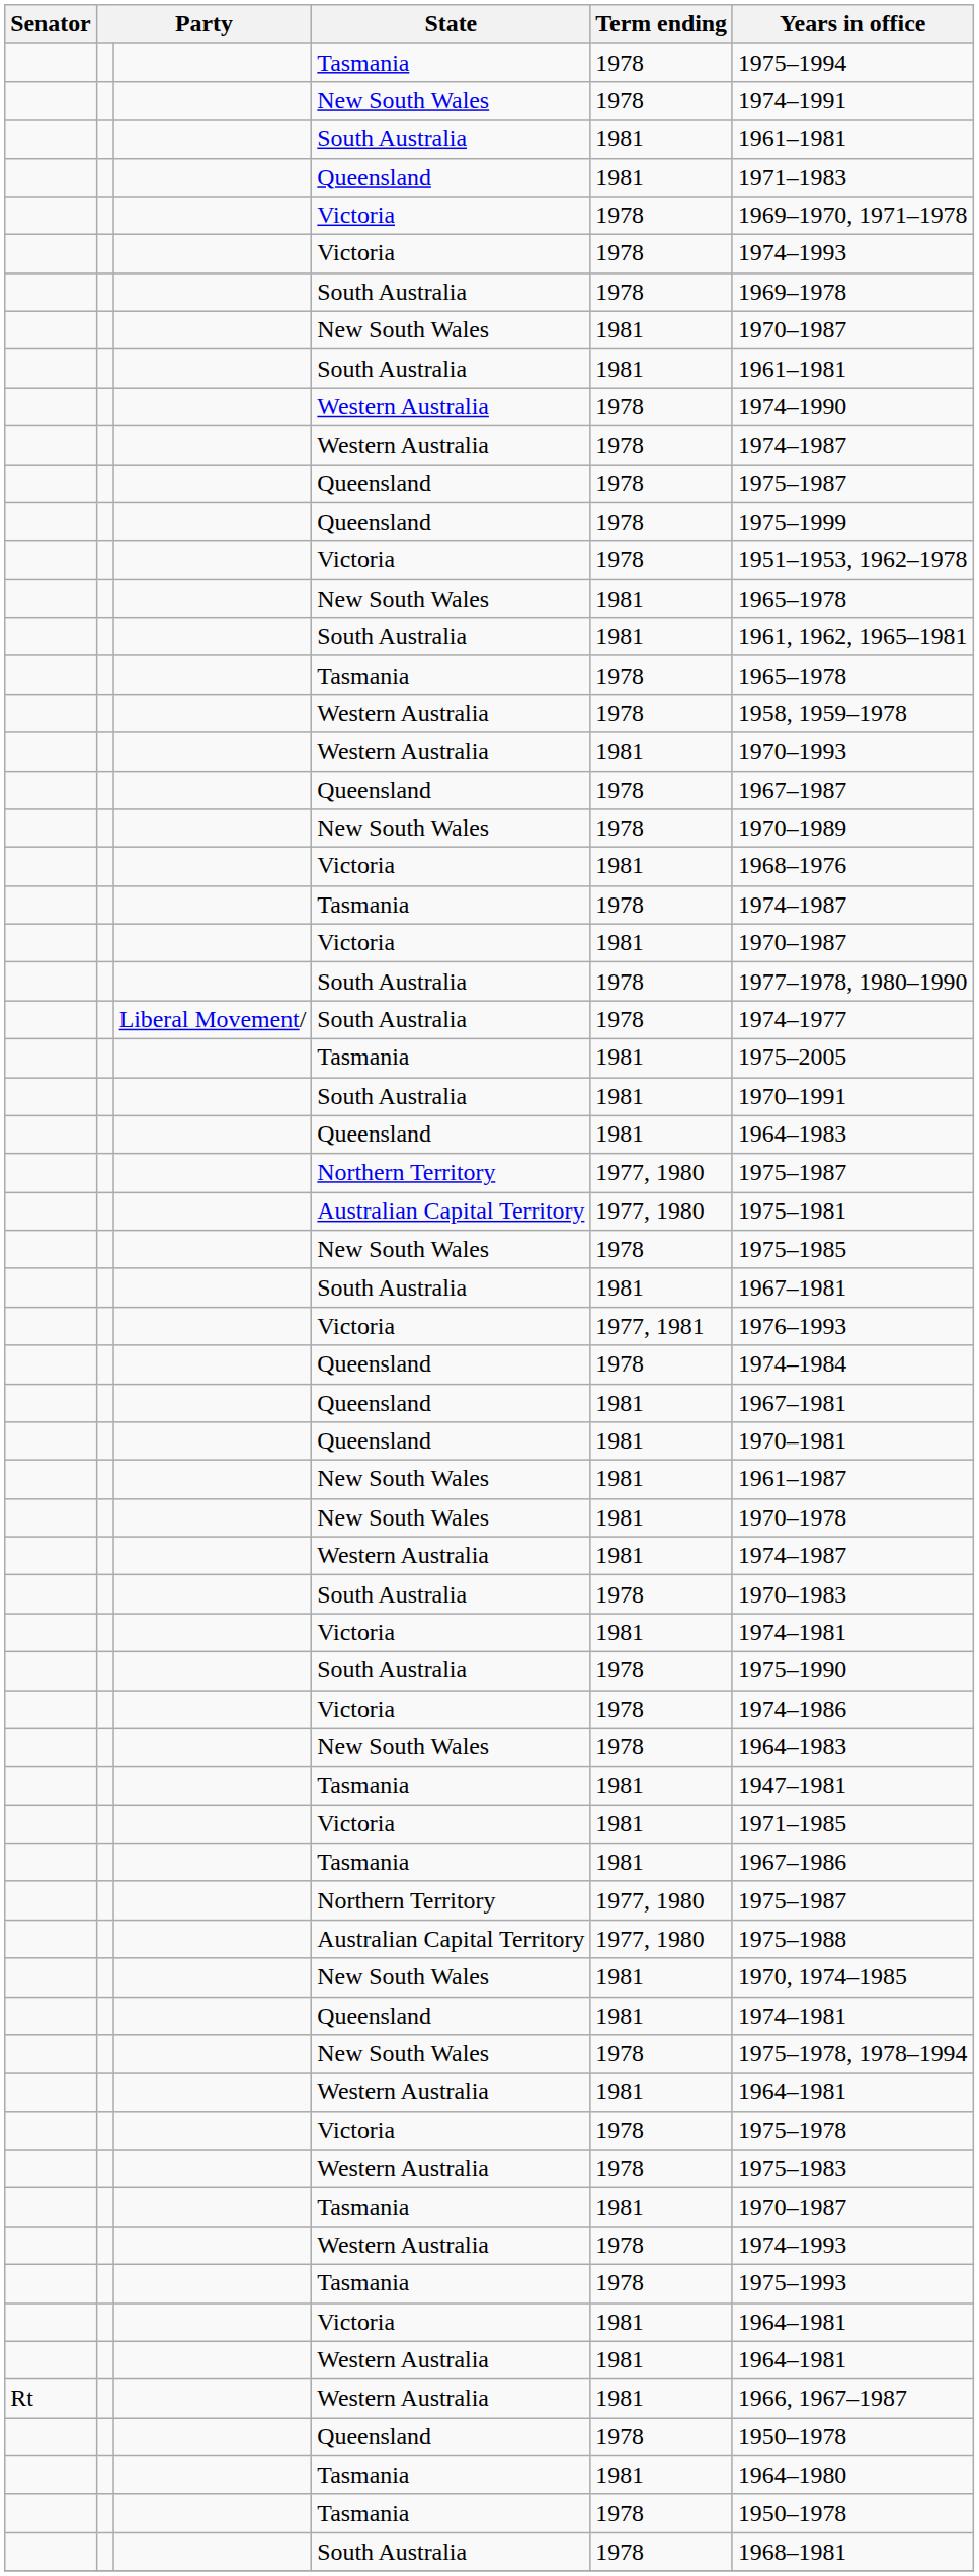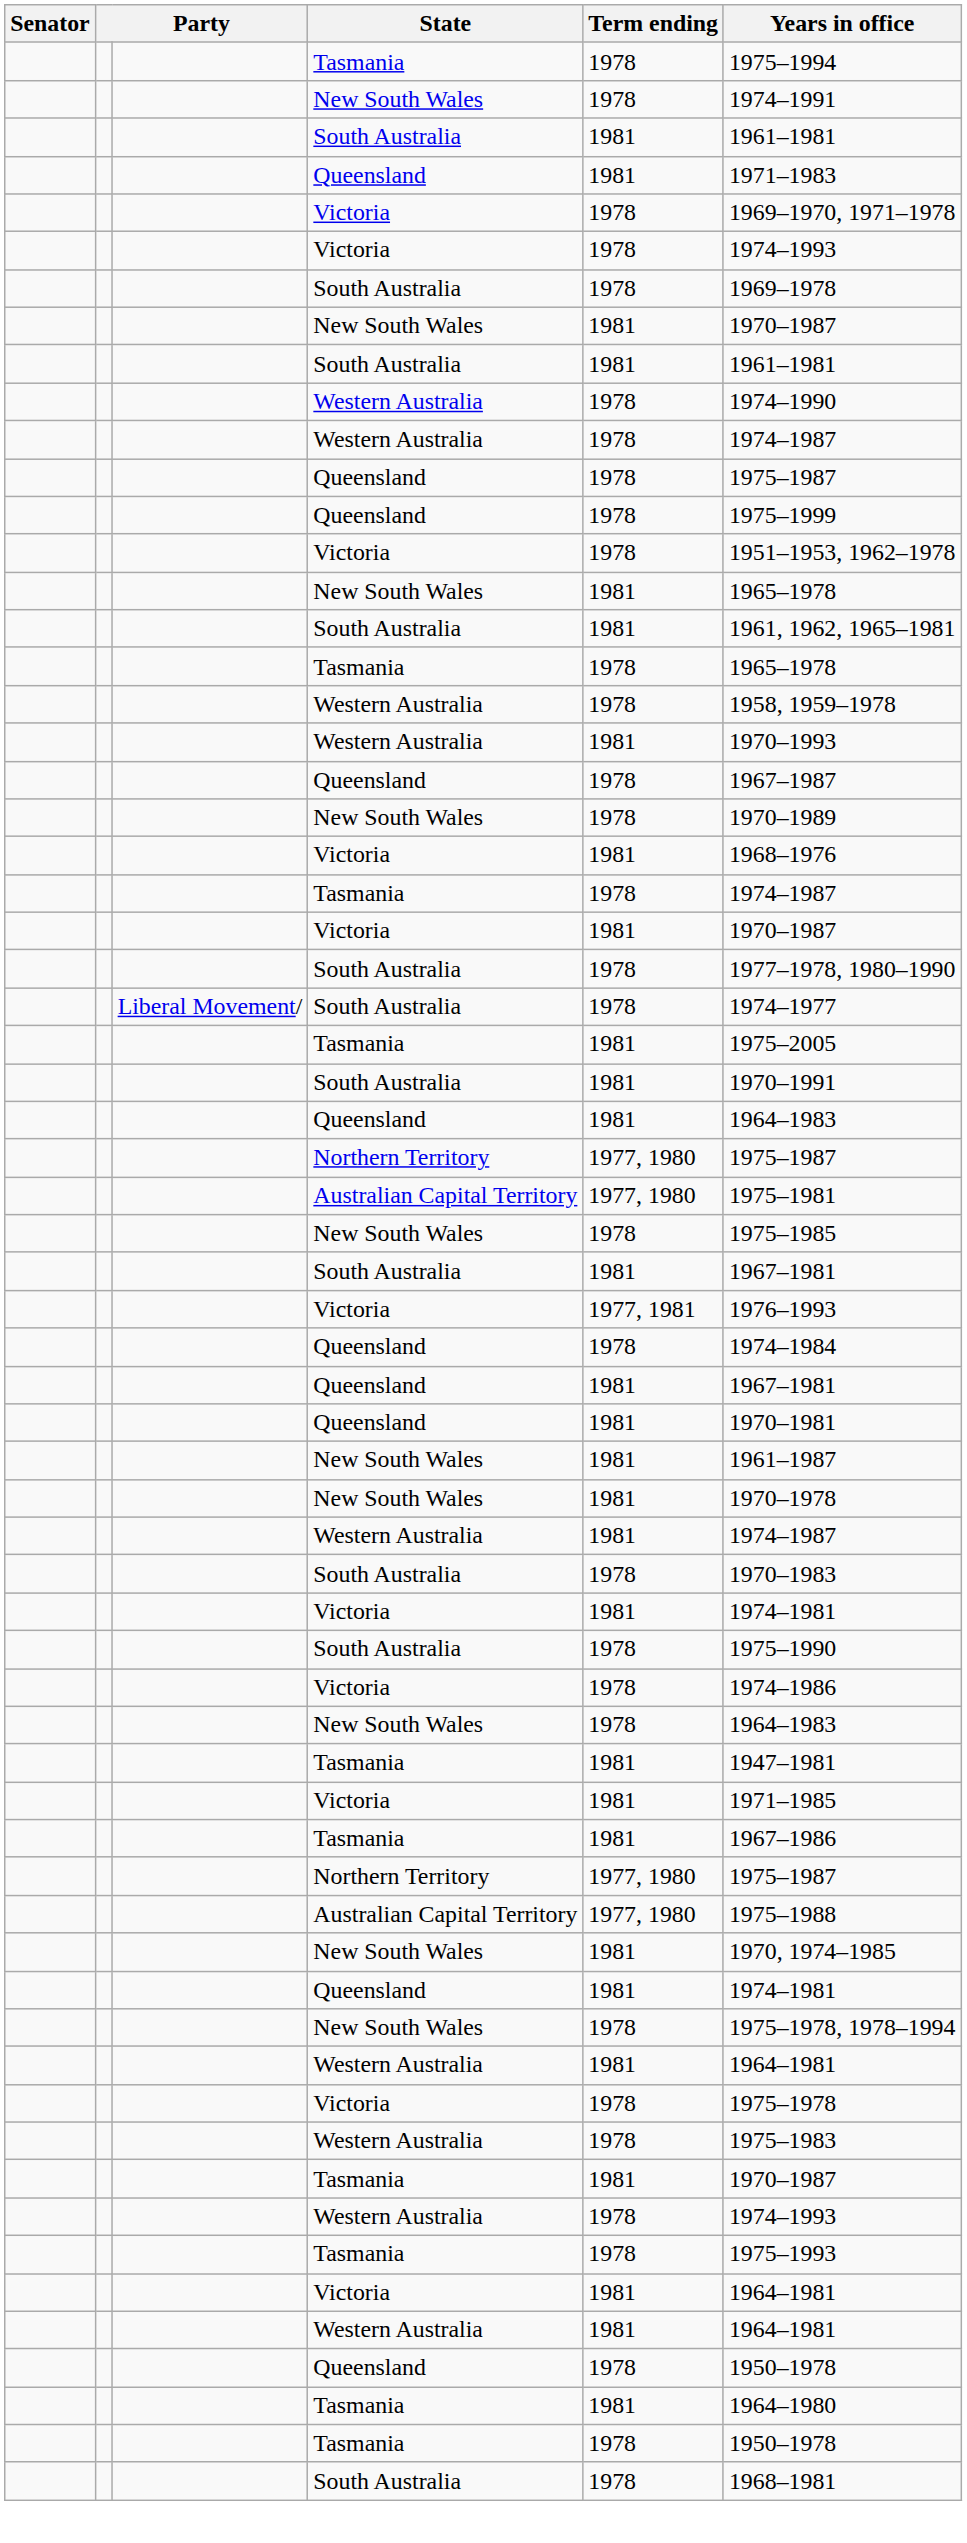- row: Rt | Western Australia | 1981 | 1966, 1967–1987
